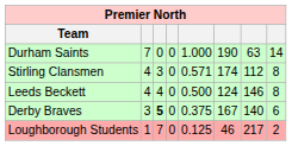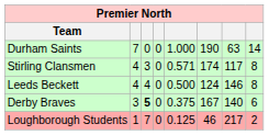Stirling Clansmen | column 7: 112 -> 117
